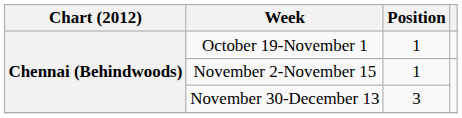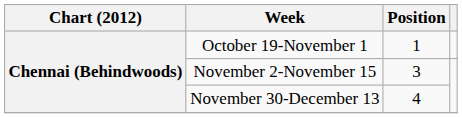November 2-November 15 | Position: 1 -> 3
November 30-December 13 | Position: 3 -> 4
